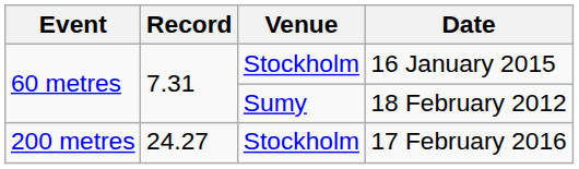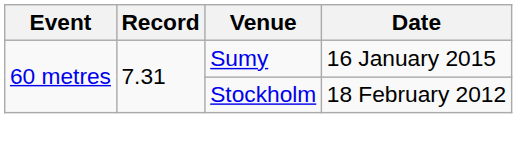16 January 2015 | Venue: Stockholm -> Sumy
18 February 2012 | Venue: Sumy -> Stockholm
- row: 200 metres | 24.27 | Stockholm | 17 February 2016
